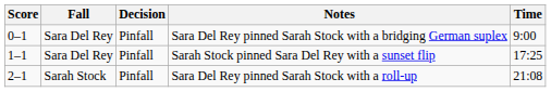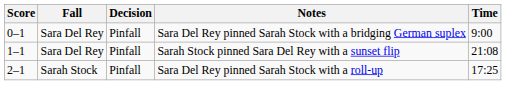Sarah Stock pinned Sara Del Rey with a sunset flip | Time: 17:25 -> 21:08
Sara Del Rey pinned Sarah Stock with a roll-up | Time: 21:08 -> 17:25
